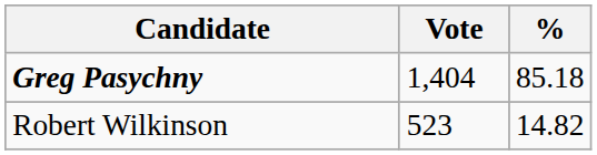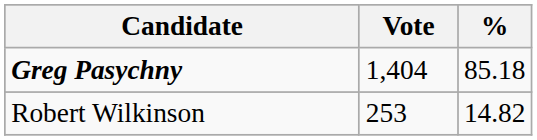Robert Wilkinson | Vote: 523 -> 253
